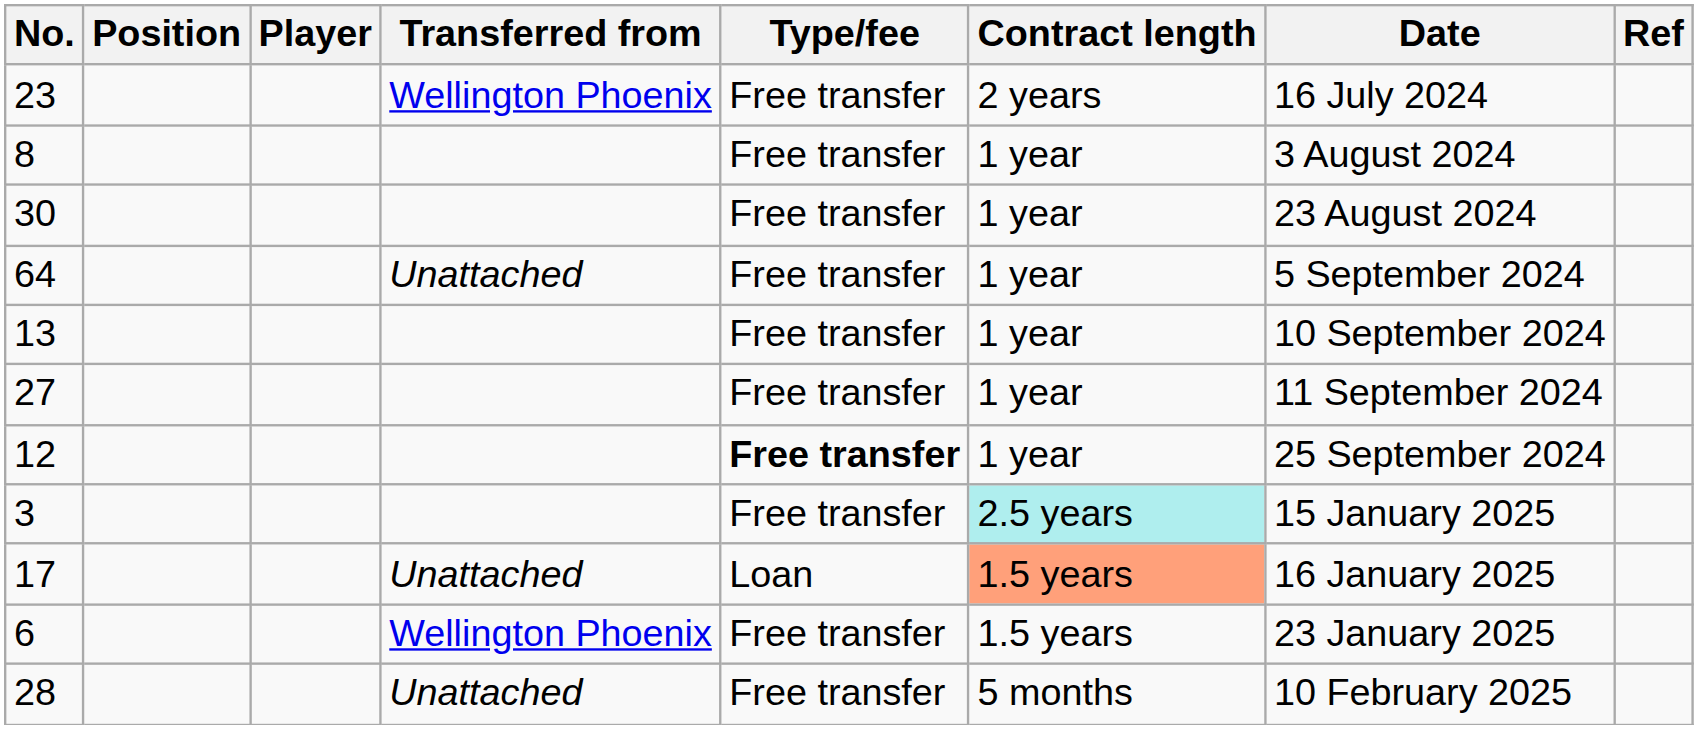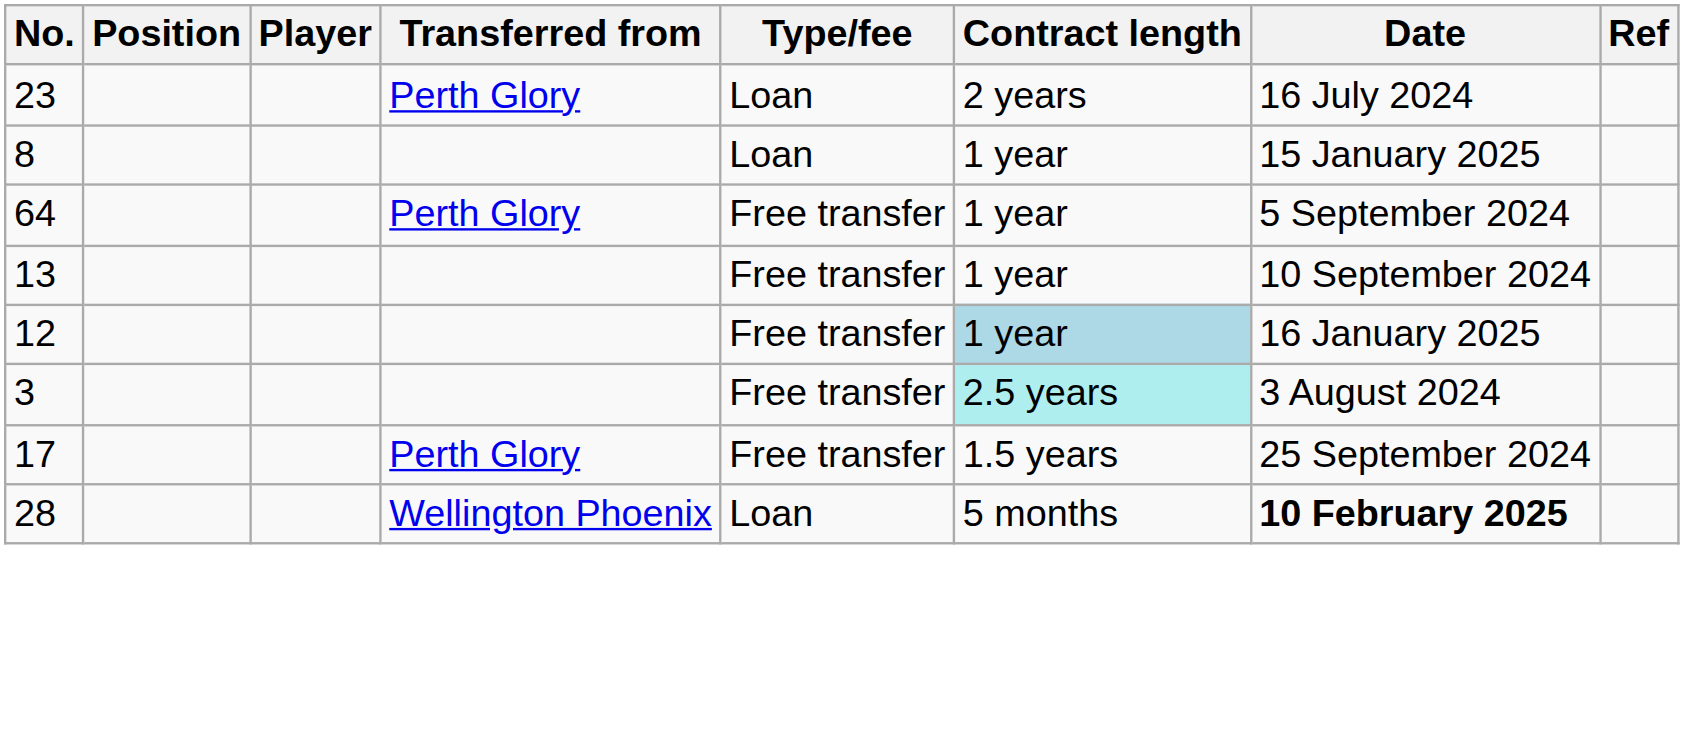23 | Transferred from: Wellington Phoenix -> Perth Glory
23 | Type/fee: Free transfer -> Loan
8 | Type/fee: Free transfer -> Loan
8 | Date: 3 August 2024 -> 15 January 2025
- row: 30 | Free transfer | 1 year | 23 August 2024
64 | Transferred from: Unattached -> Perth Glory
- row: 27 | Free transfer | 1 year | 11 September 2024
12 | Type/fee: bold -> normal
12 | Contract length: no background -> lightblue background
12 | Date: 25 September 2024 -> 16 January 2025
3 | Date: 15 January 2025 -> 3 August 2024
17 | Transferred from: Unattached -> Perth Glory
17 | Type/fee: Loan -> Free transfer
17 | Contract length: lightsalmon background -> no background
17 | Date: 16 January 2025 -> 25 September 2024
- row: 6 | Wellington Phoenix | Free transfer | 1.5 years | 23 January 2025
28 | Transferred from: Unattached -> Wellington Phoenix
28 | Type/fee: Free transfer -> Loan
28 | Date: normal -> bold
